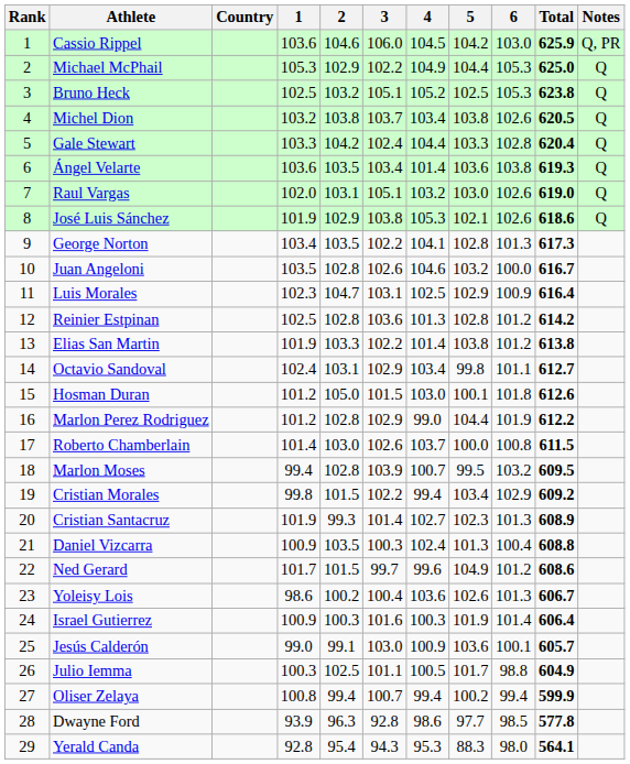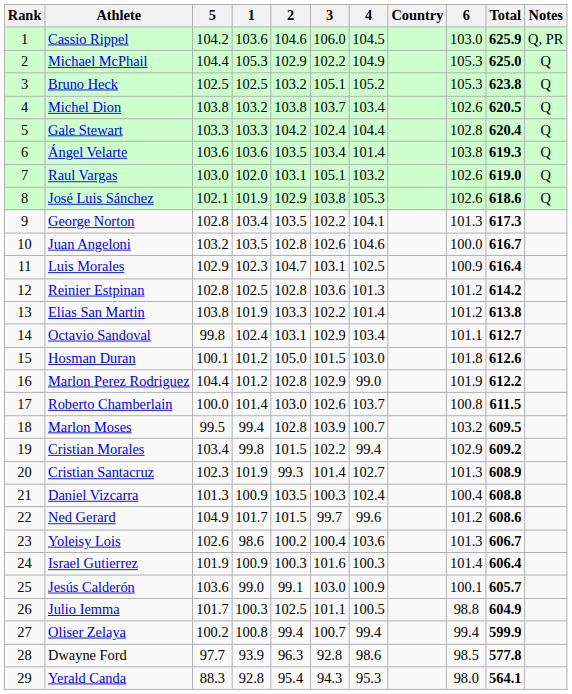columns swapped: Country <-> 5
